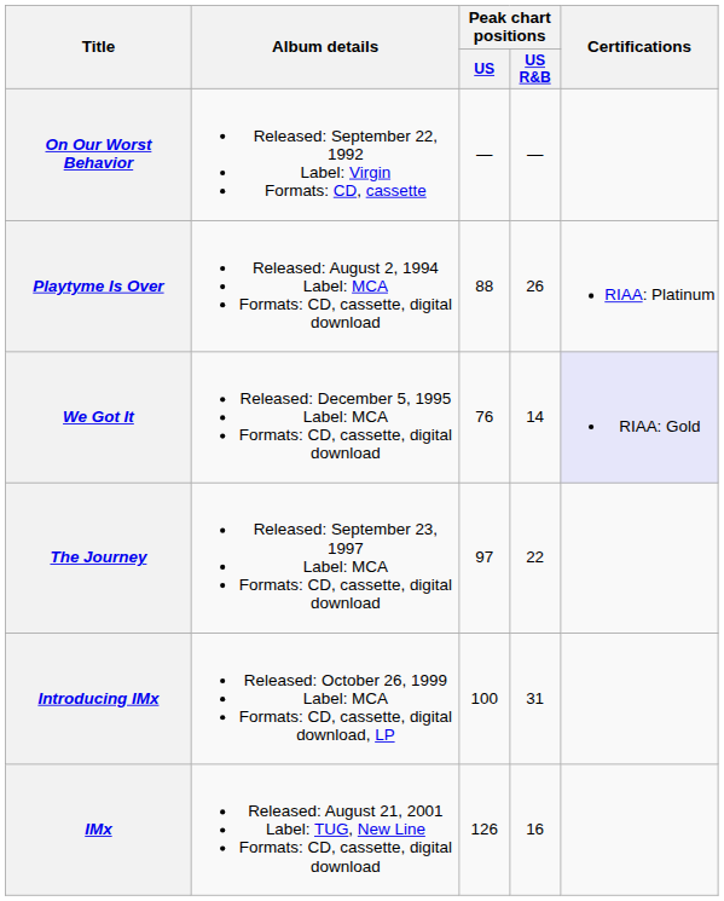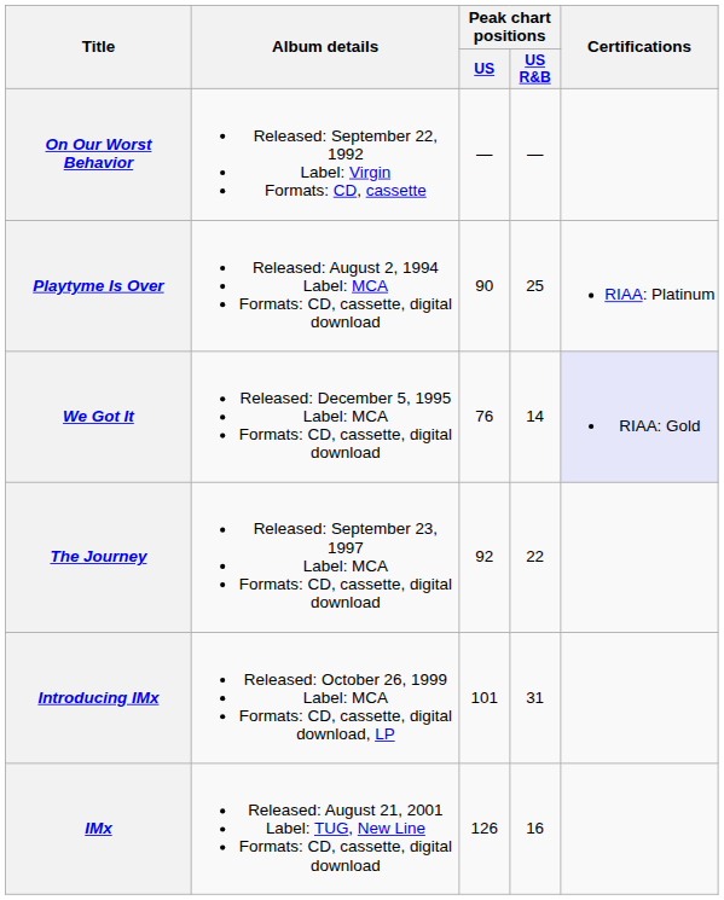Playtyme Is Over | Peak chart positions / US: 88 -> 90
Playtyme Is Over | Peak chart positions / US R&B: 26 -> 25
The Journey | Peak chart positions / US: 97 -> 92
Introducing IMx | Peak chart positions / US: 100 -> 101
